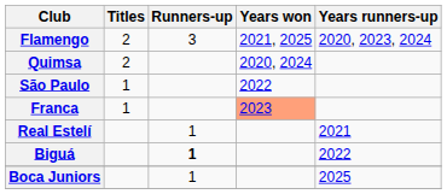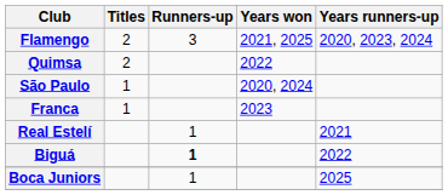Quimsa | Years won: 2020, 2024 -> 2022
São Paulo | Years won: 2022 -> 2020, 2024
Franca | Years won: lightsalmon background -> no background
